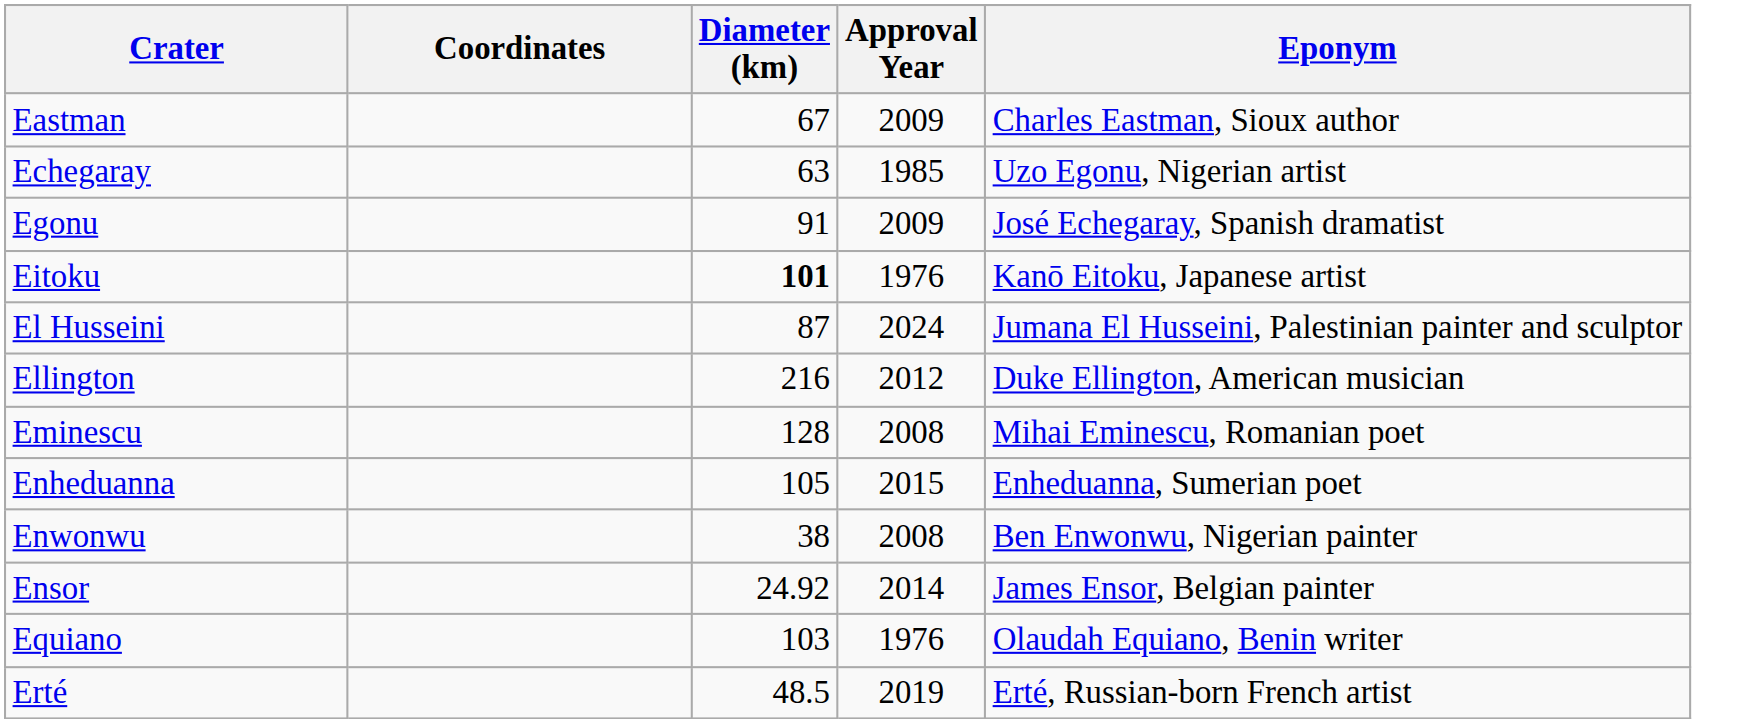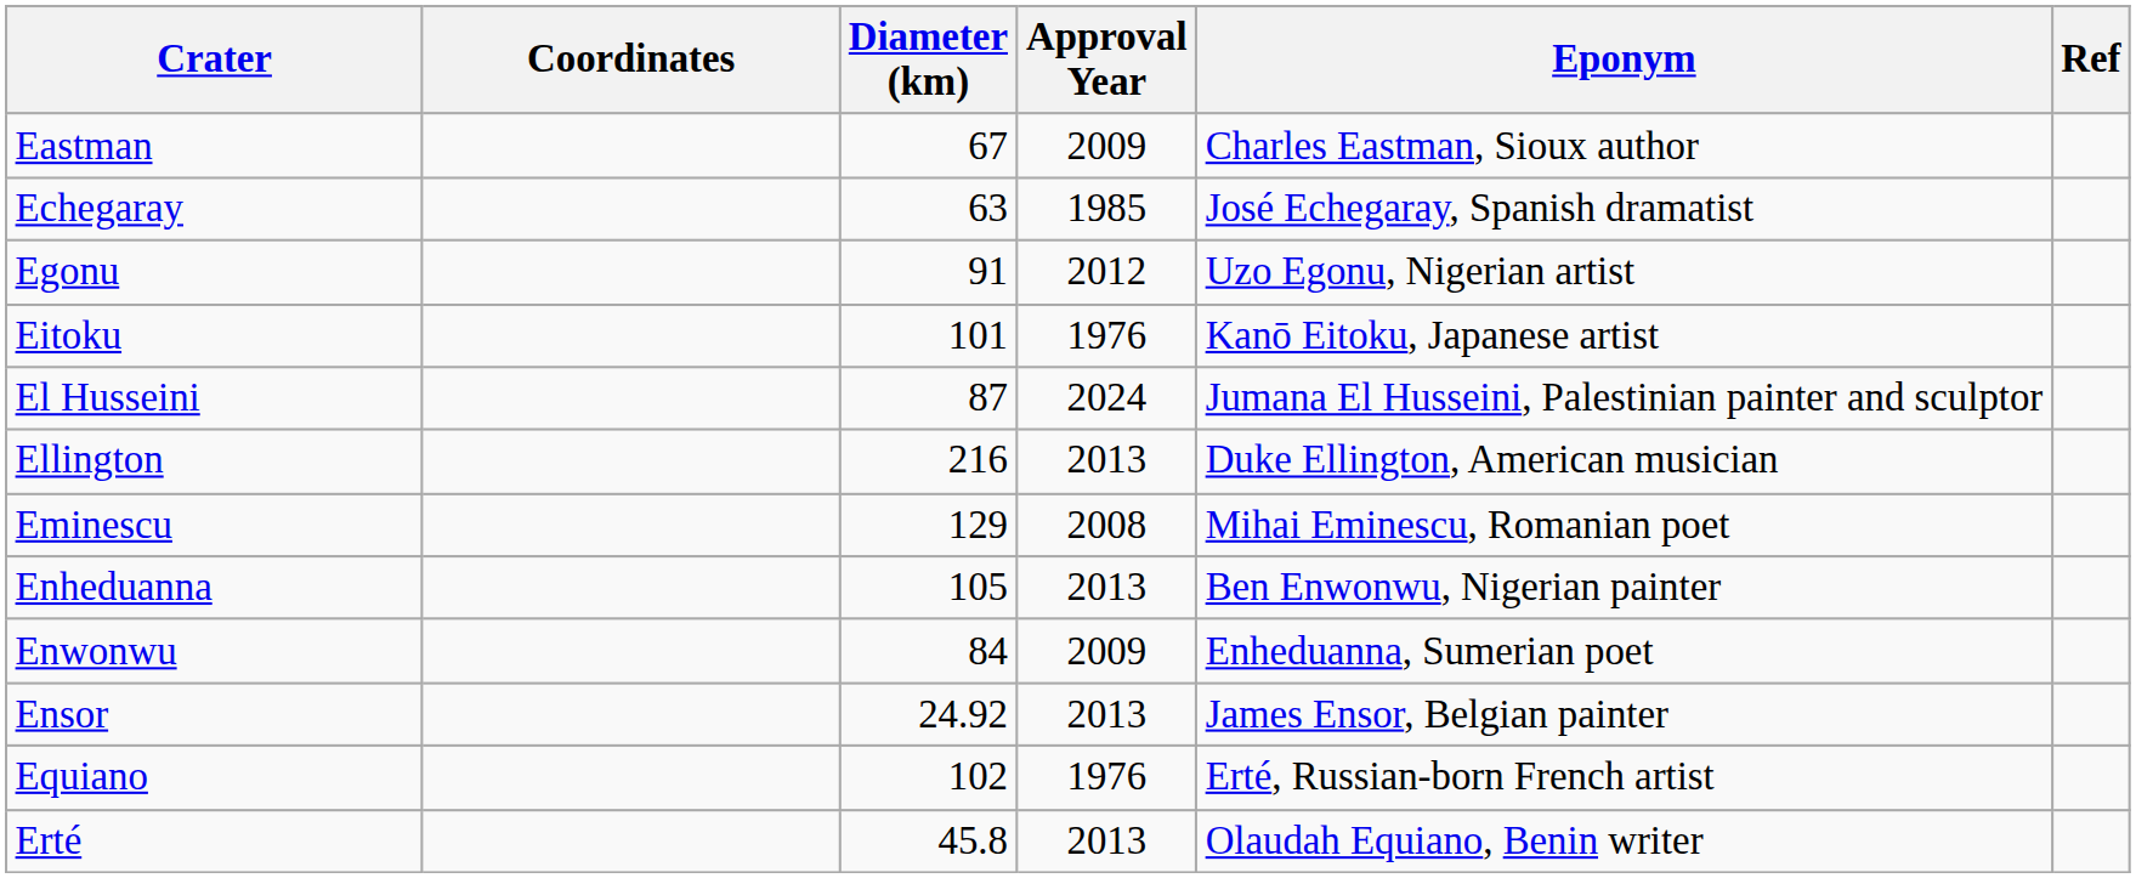+ column: Ref
Echegaray | Eponym: Uzo Egonu, Nigerian artist -> José Echegaray, Spanish dramatist
Egonu | Approval Year: 2009 -> 2012
Egonu | Eponym: José Echegaray, Spanish dramatist -> Uzo Egonu, Nigerian artist
Eitoku | Diameter (km): bold -> normal
Ellington | Approval Year: 2012 -> 2013
Eminescu | Diameter (km): 128 -> 129
Enheduanna | Approval Year: 2015 -> 2013
Enheduanna | Eponym: Enheduanna, Sumerian poet -> Ben Enwonwu, Nigerian painter
Enwonwu | Diameter (km): 38 -> 84
Enwonwu | Approval Year: 2008 -> 2009
Enwonwu | Eponym: Ben Enwonwu, Nigerian painter -> Enheduanna, Sumerian poet
Ensor | Approval Year: 2014 -> 2013
Equiano | Diameter (km): 103 -> 102
Equiano | Eponym: Olaudah Equiano, Benin writer -> Erté, Russian-born French artist
Erté | Diameter (km): 48.5 -> 45.8
Erté | Approval Year: 2019 -> 2013
Erté | Eponym: Erté, Russian-born French artist -> Olaudah Equiano, Benin writer
